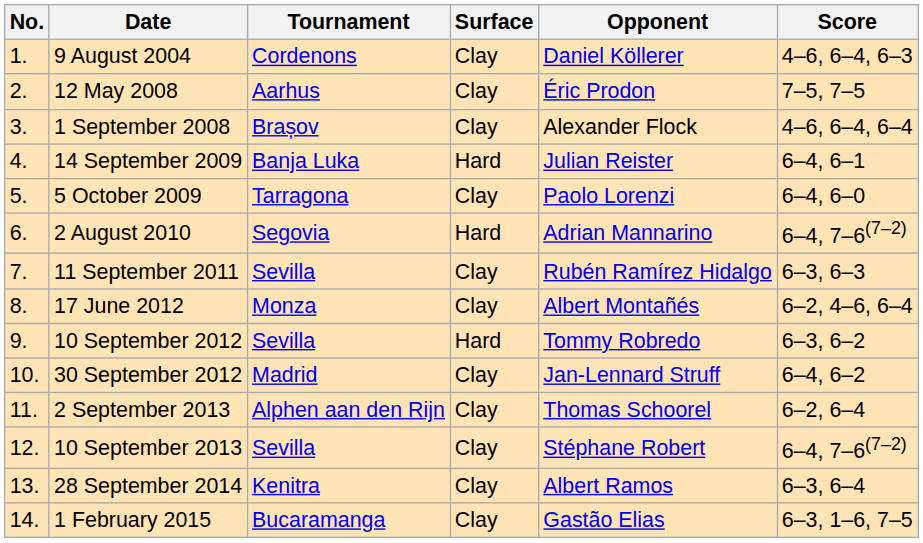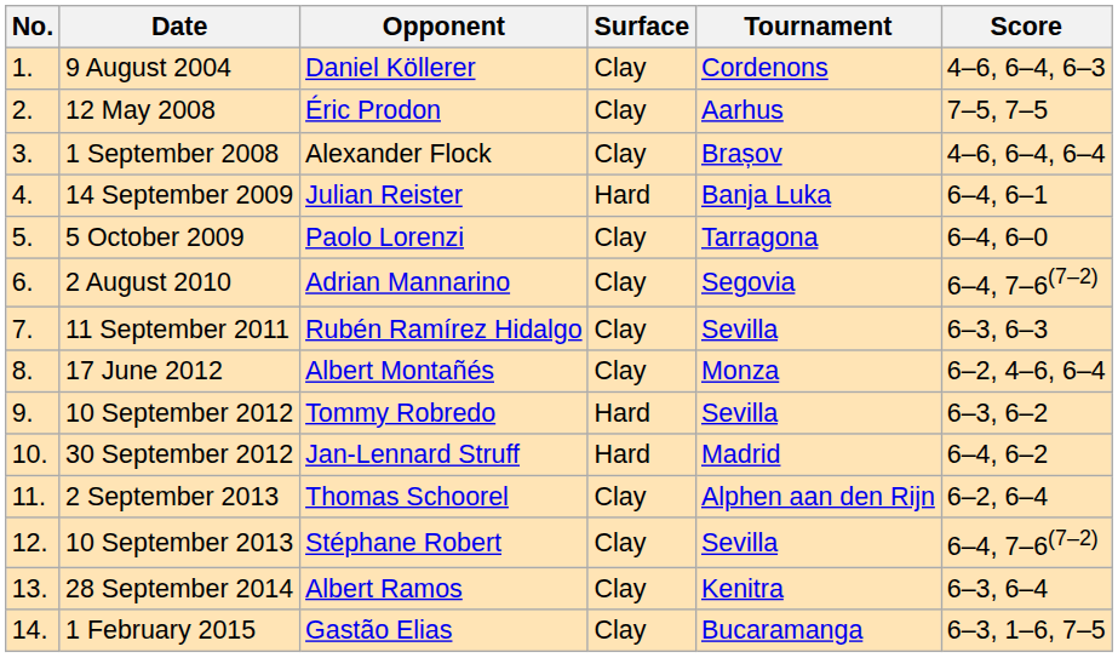columns swapped: Tournament <-> Opponent
2 August 2010 | Surface: Hard -> Clay
30 September 2012 | Surface: Clay -> Hard
